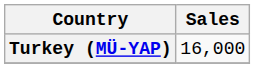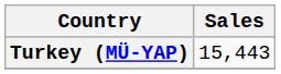Turkey (MÜ-YAP) | Sales: 16,000 -> 15,443
